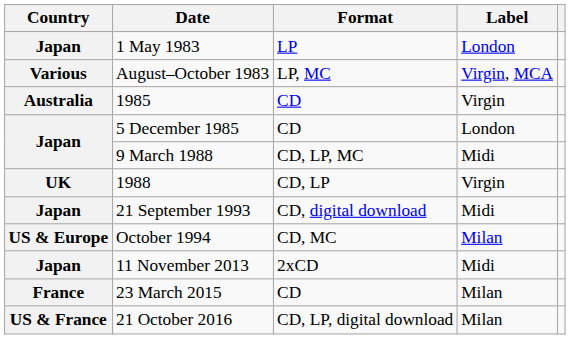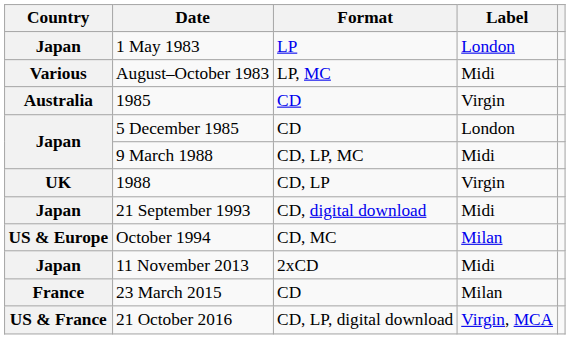August–October 1983 | Label: Virgin, MCA -> Midi
21 October 2016 | Label: Milan -> Virgin, MCA
